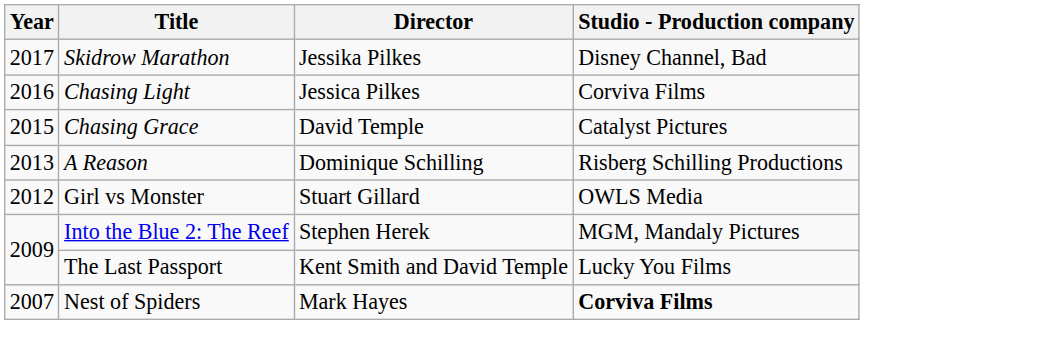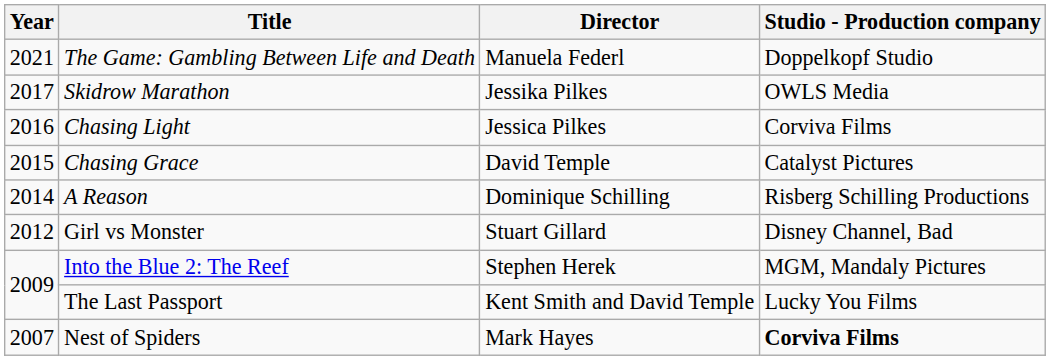+ row: 2021 | The Game: Gambling Between Life and Death | Manuela Federl | Doppelkopf Studio
Skidrow Marathon | Studio - Production company: Disney Channel, Bad -> OWLS Media
A Reason | Year: 2013 -> 2014
Girl vs Monster | Studio - Production company: OWLS Media -> Disney Channel, Bad
